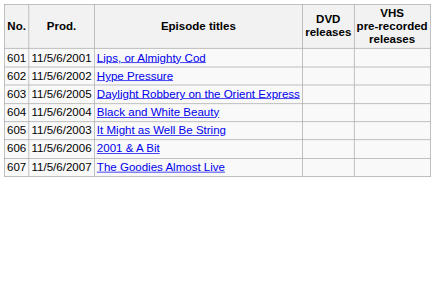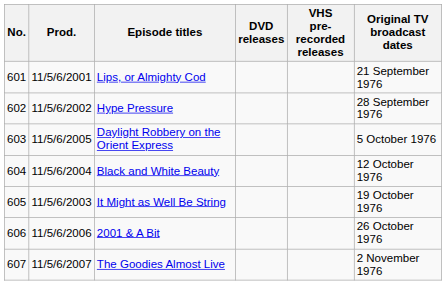+ column: Original TV broadcast dates | 21 September 1976 | 28 September 1976 | 5 October 1976 | 12 October 1976 | 19 October 1976 | 26 October 1976 | 2 November 1976
